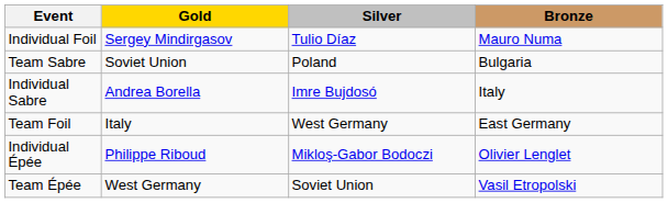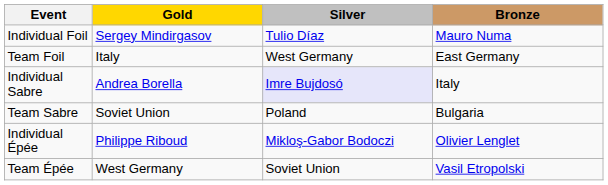rows swapped: Team Foil <-> Team Sabre
Individual Sabre | Silver: no background -> lavender background
